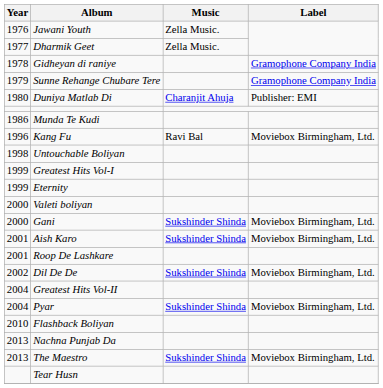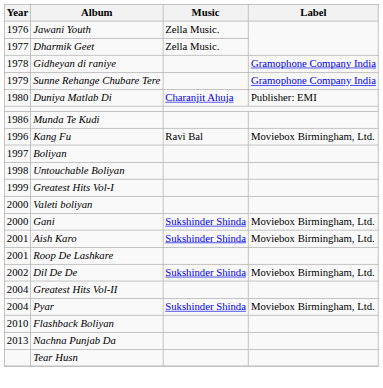+ row: 1997 | Boliyan
- row: 1999 | Eternity
- row: 2013 | The Maestro | Sukshinder Shinda | Moviebox Birmingham, Ltd.
